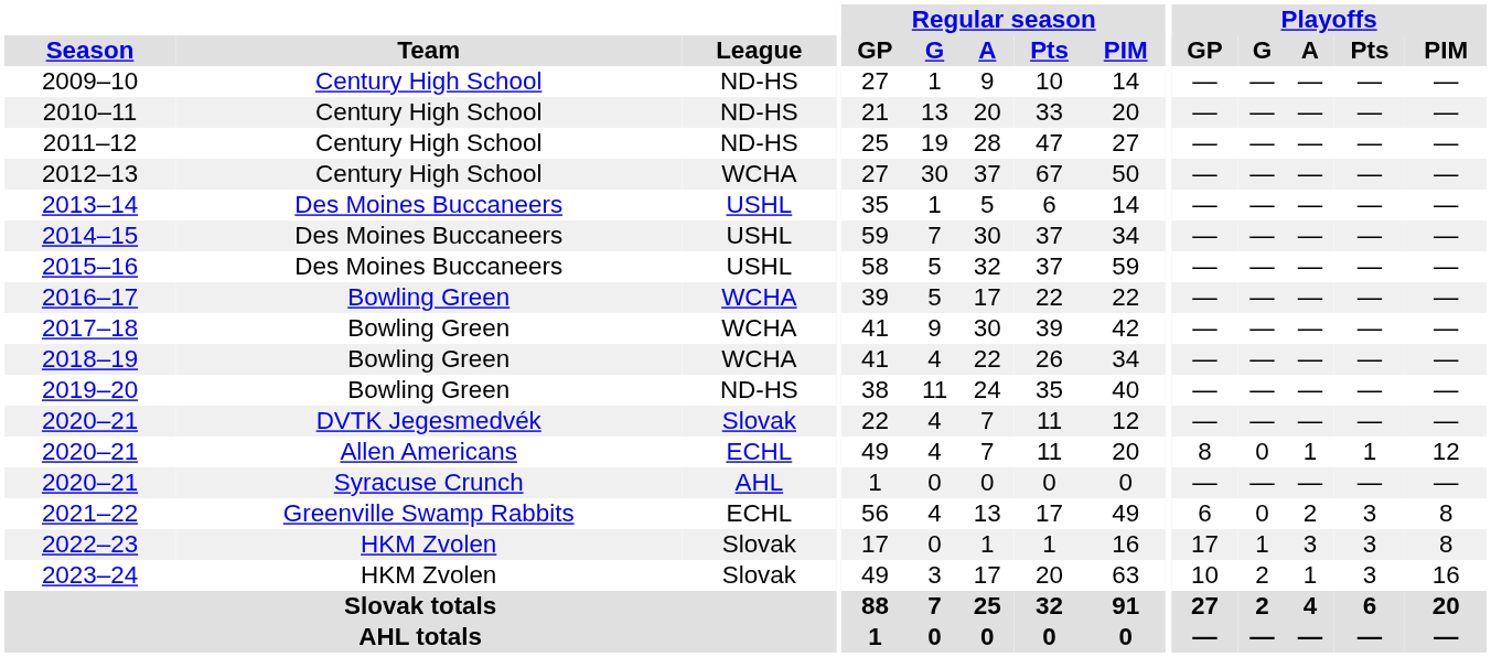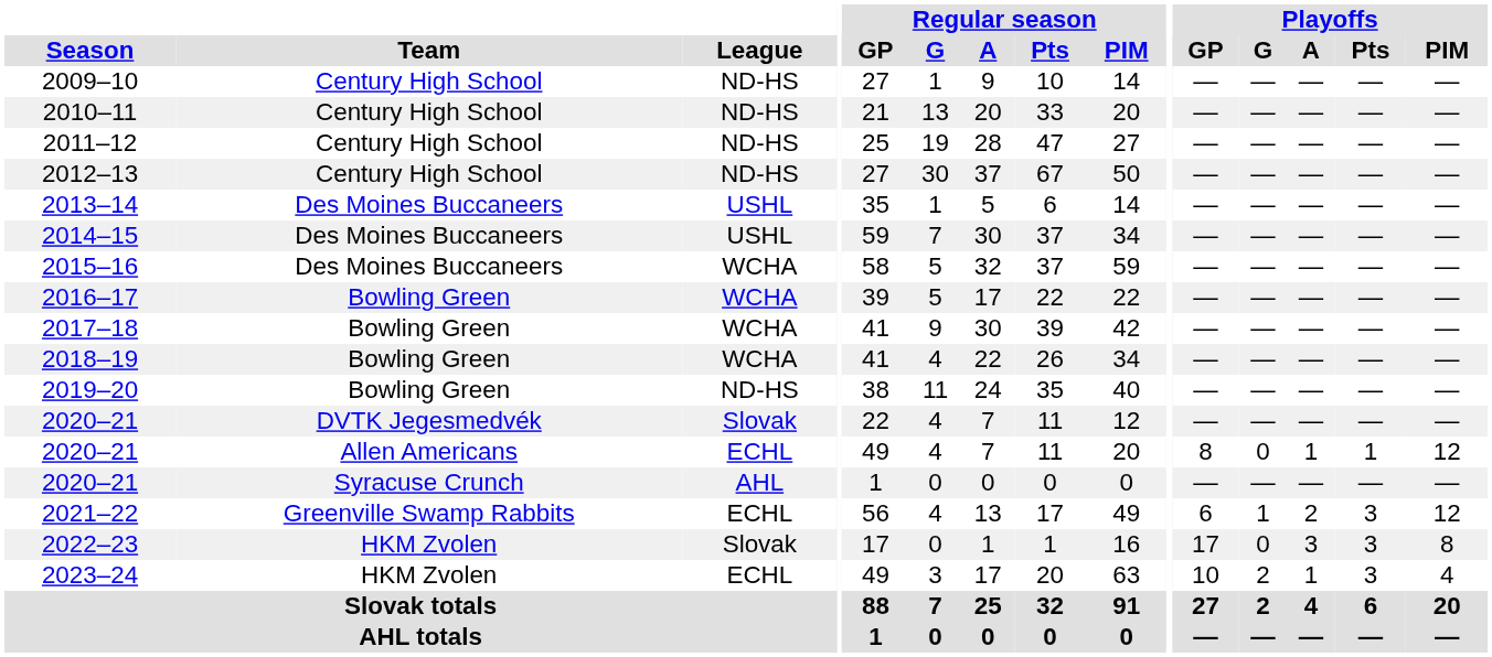2012–13 | League: WCHA -> ND-HS
2015–16 | League: USHL -> WCHA
2021–22 | Playoffs / G: 0 -> 1
2021–22 | Playoffs / PIM: 8 -> 12
2022–23 | Playoffs / G: 1 -> 0
2023–24 | League: Slovak -> ECHL
2023–24 | Playoffs / PIM: 16 -> 4
